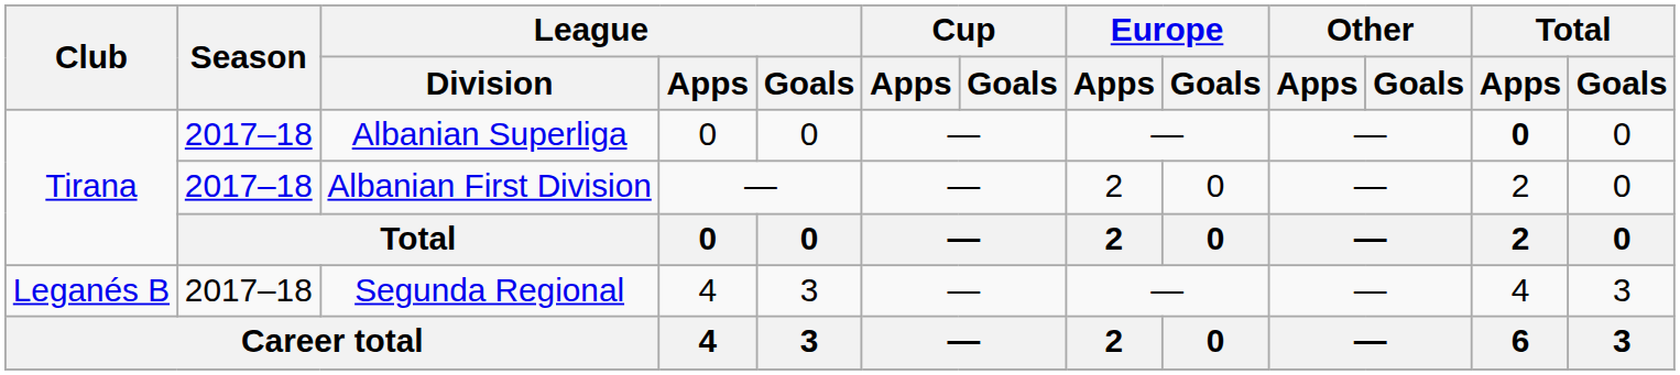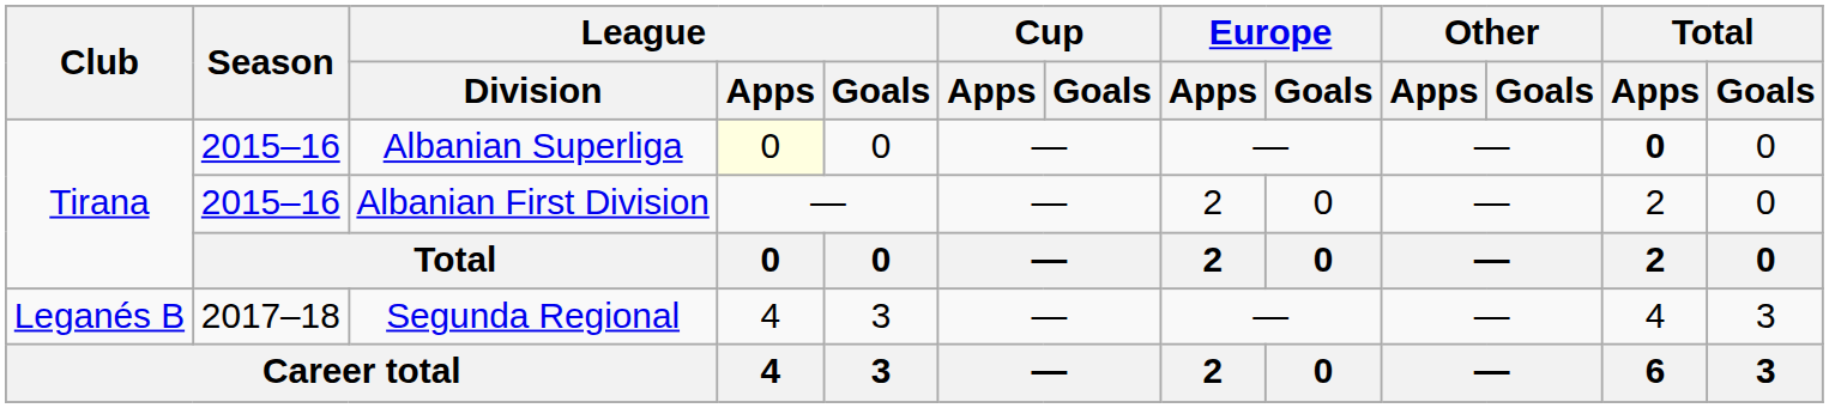Albanian Superliga | Season: 2017–18 -> 2015–16
Albanian Superliga | League / Apps: no background -> lightyellow background
Albanian First Division | Season: 2017–18 -> 2015–16
